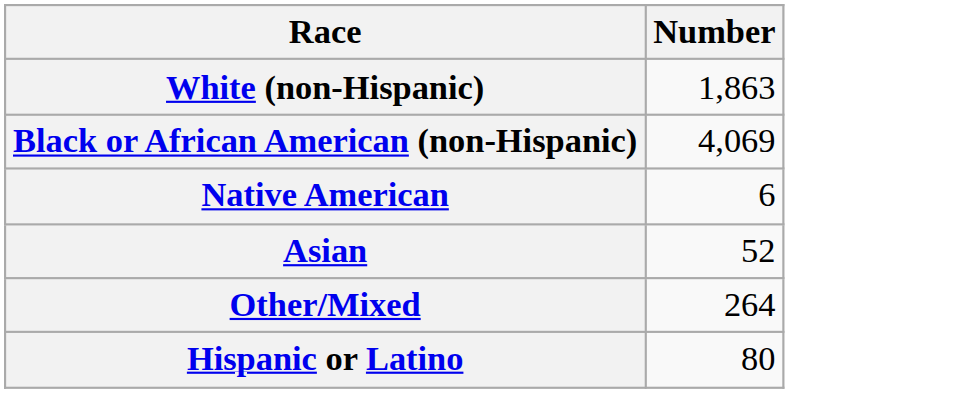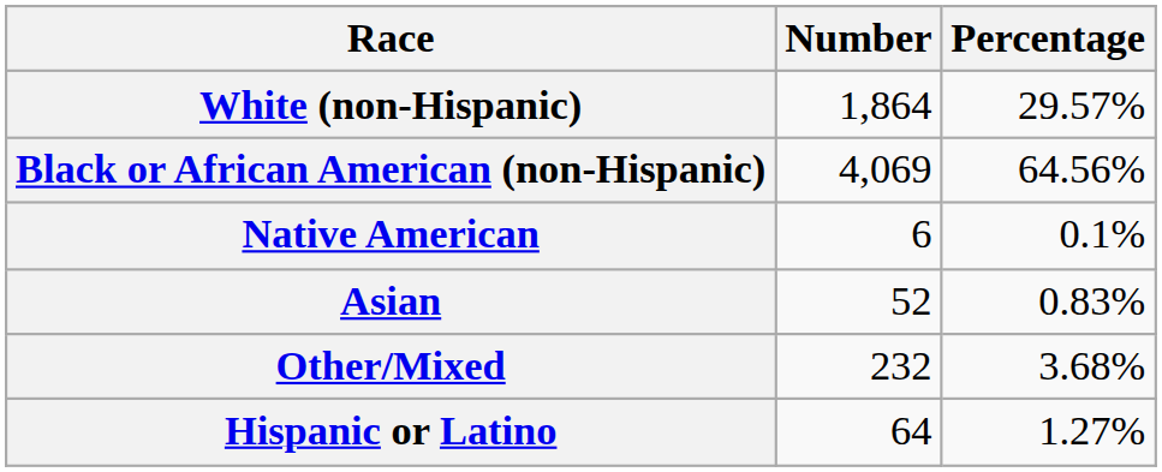+ column: Percentage | 29.57% | 64.56% | 0.1% | 0.83% | 3.68% | 1.27%
White (non-Hispanic) | Number: 1,863 -> 1,864
Other/Mixed | Number: 264 -> 232
Hispanic or Latino | Number: 80 -> 64
